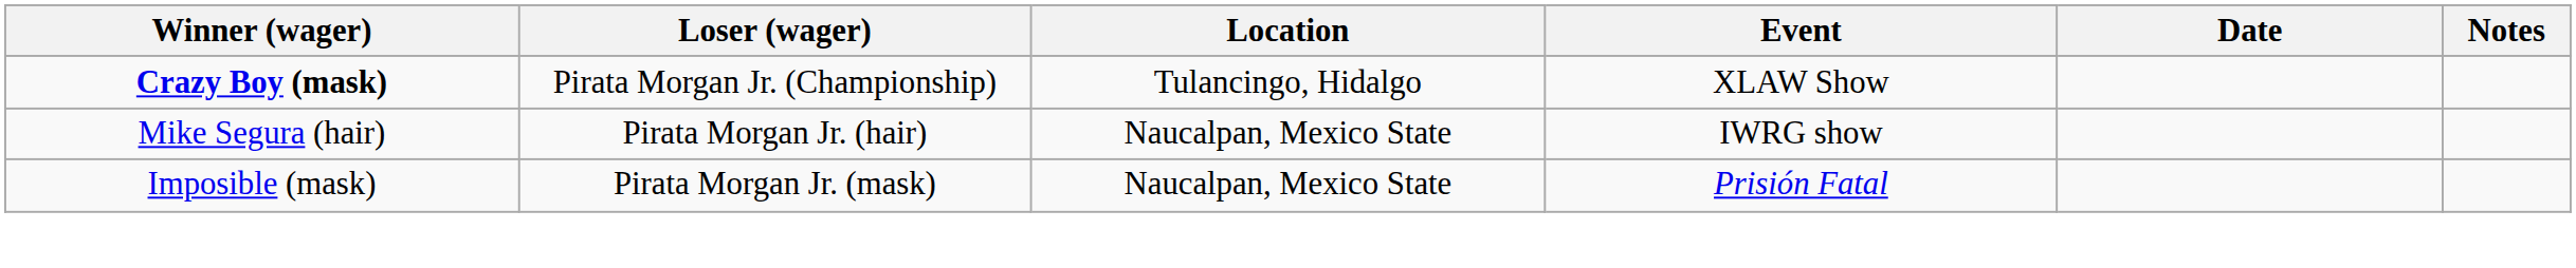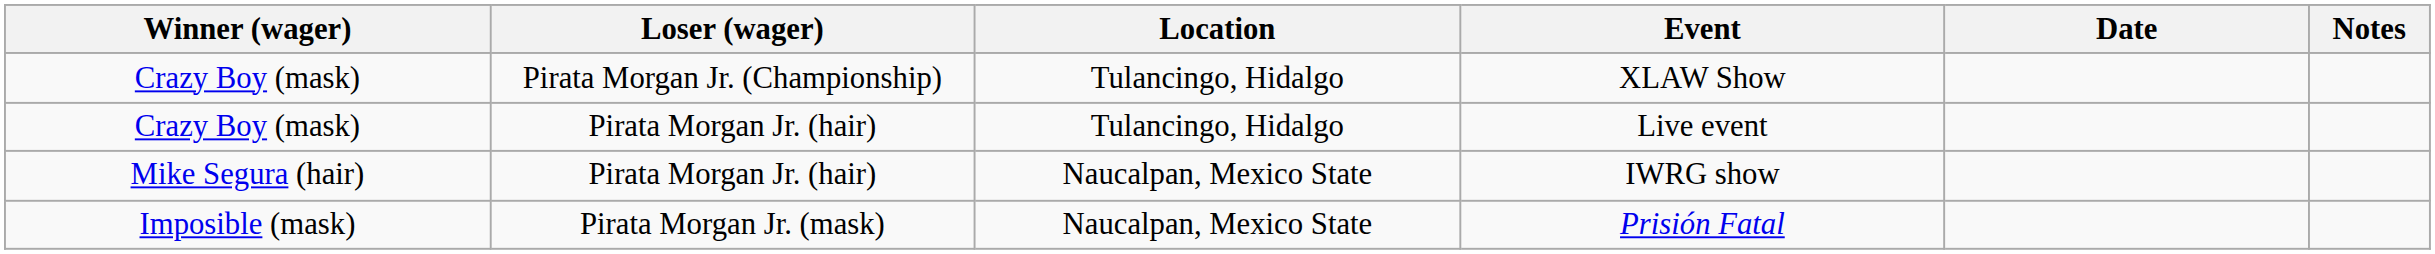XLAW Show | Winner (wager): bold -> normal
+ row: Crazy Boy (mask) | Pirata Morgan Jr. (hair) | Tulancingo, Hidalgo | Live event
